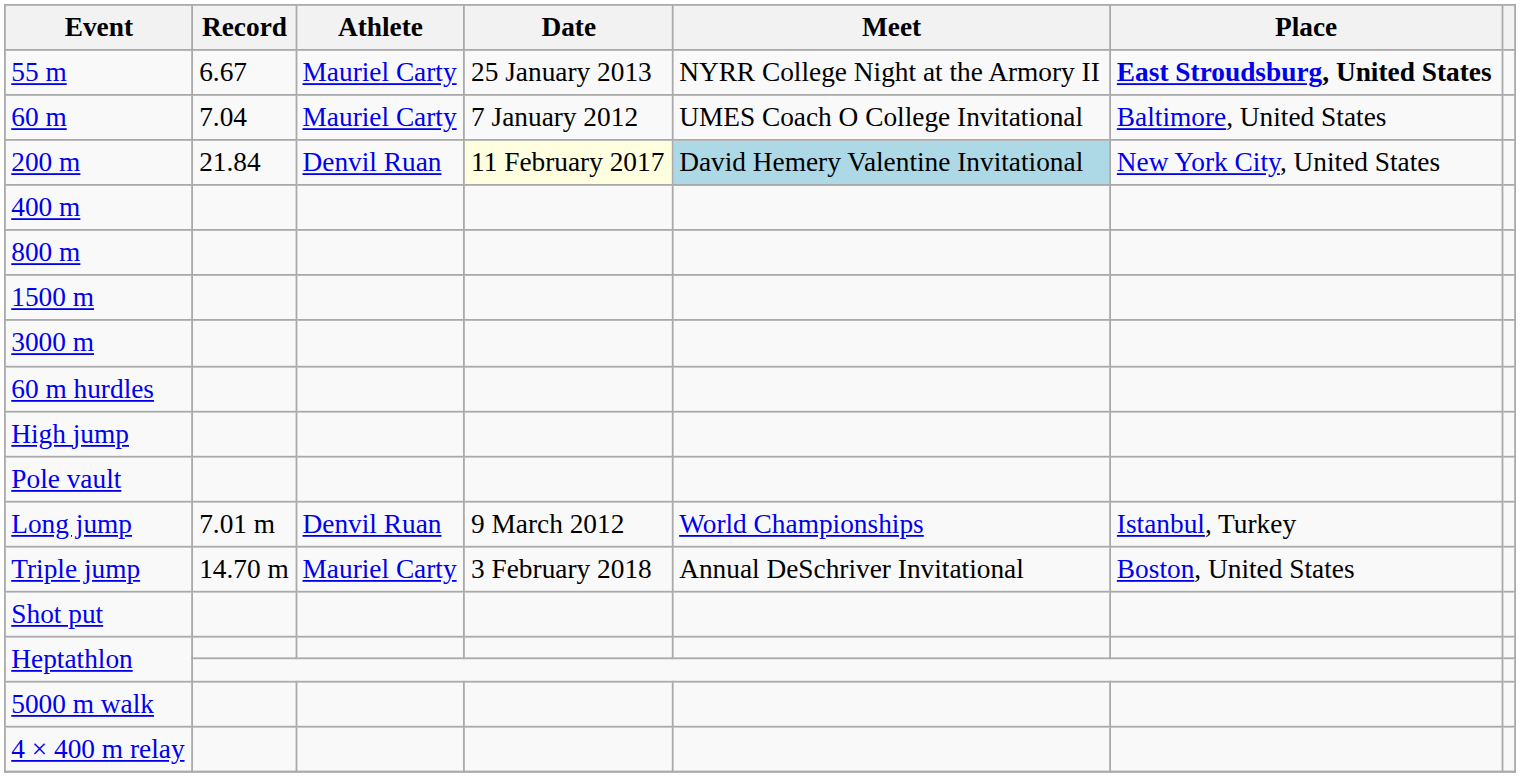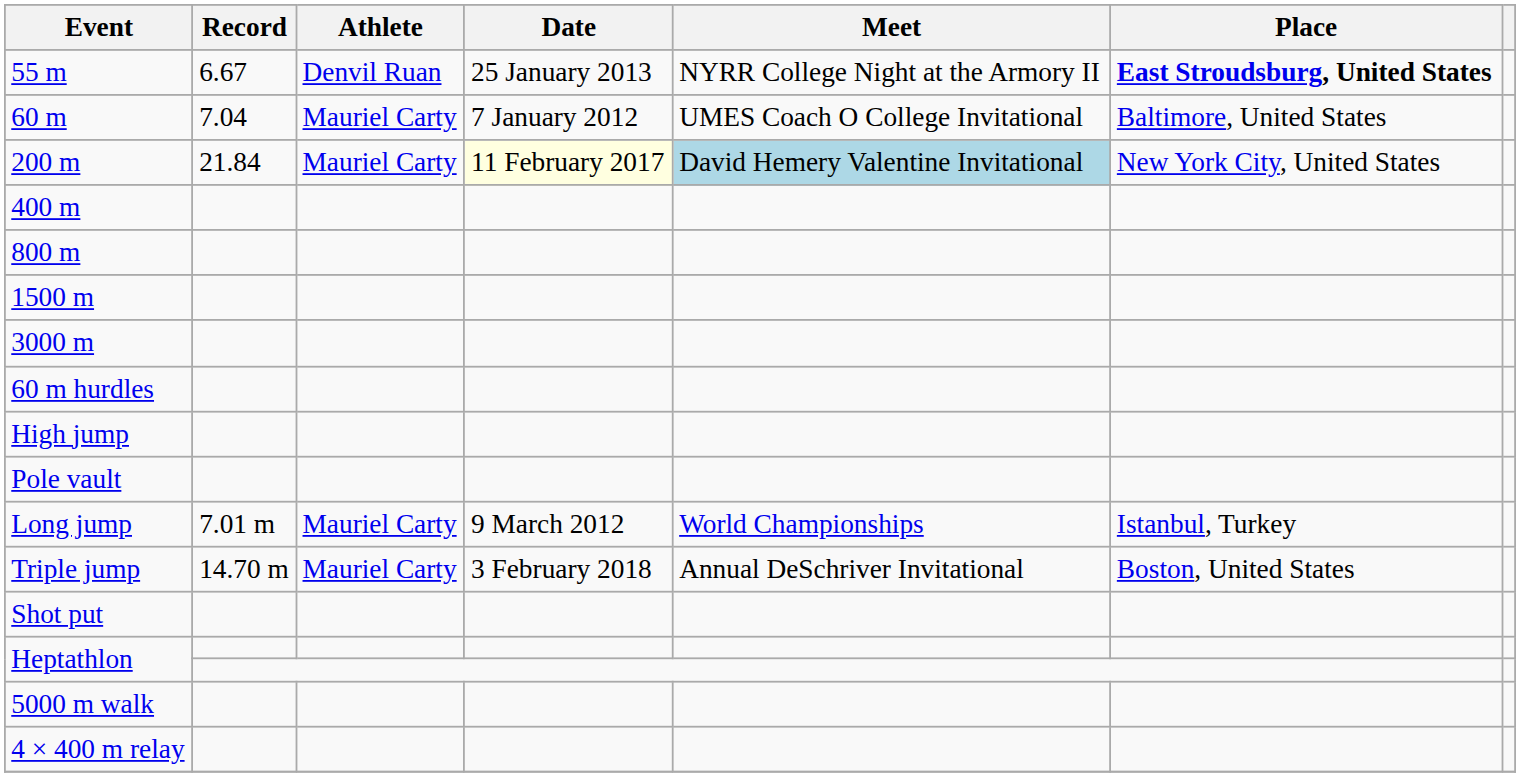55 m | Athlete: Mauriel Carty -> Denvil Ruan
200 m | Athlete: Denvil Ruan -> Mauriel Carty
Long jump | Athlete: Denvil Ruan -> Mauriel Carty
